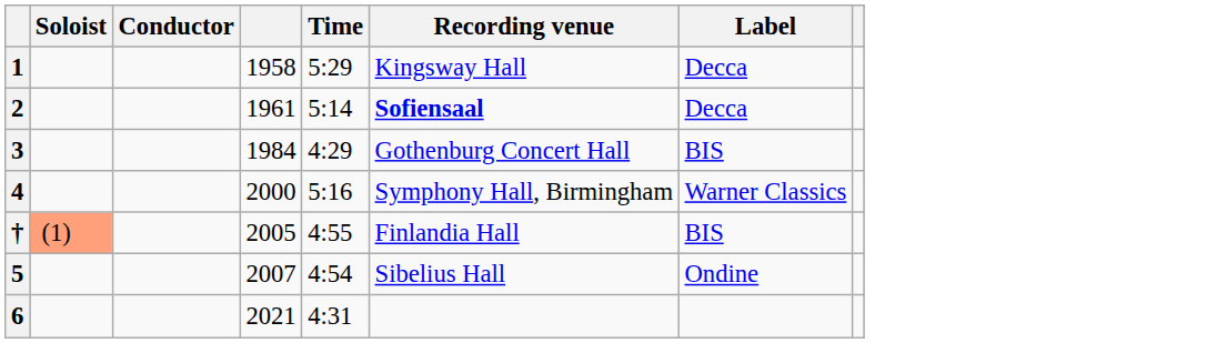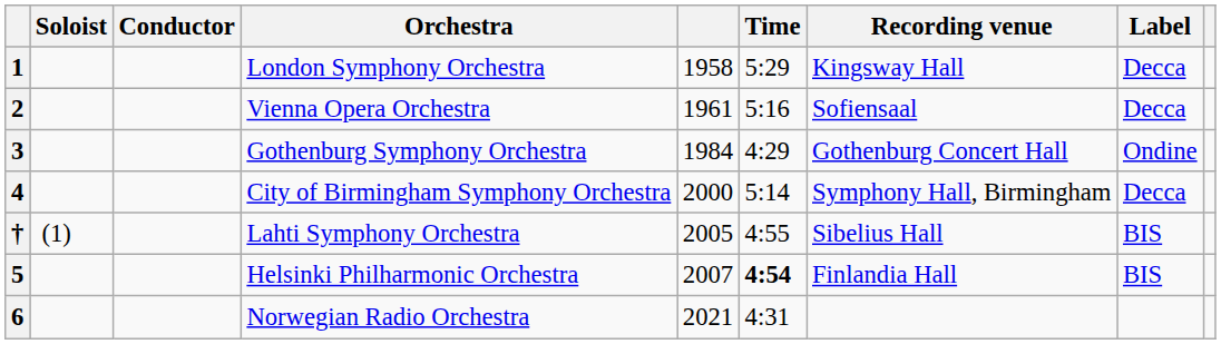+ column: Orchestra | London Symphony Orchestra | Vienna Opera Orchestra | Gothenburg Symphony Orchestra | City of Birmingham Symphony Orchestra | Lahti Symphony Orchestra | Helsinki Philharmonic Orchestra | Norwegian Radio Orchestra
2 | Time: 5:14 -> 5:16
2 | Recording venue: bold -> normal
3 | Label: BIS -> Ondine
4 | Time: 5:16 -> 5:14
4 | Label: Warner Classics -> Decca
† | Soloist: lightsalmon background -> no background
† | Recording venue: Finlandia Hall -> Sibelius Hall
5 | Time: normal -> bold
5 | Recording venue: Sibelius Hall -> Finlandia Hall
5 | Label: Ondine -> BIS
